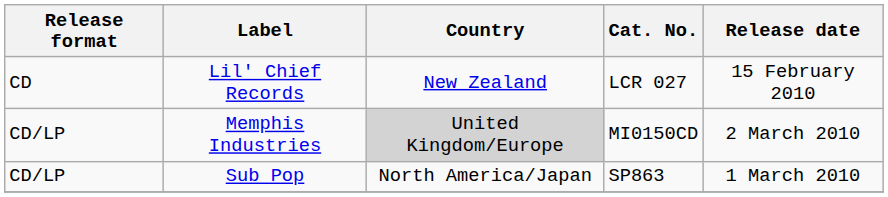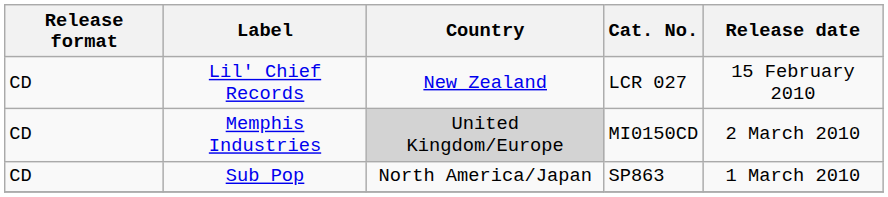Memphis Industries | Release format: CD/LP -> CD
Sub Pop | Release format: CD/LP -> CD
